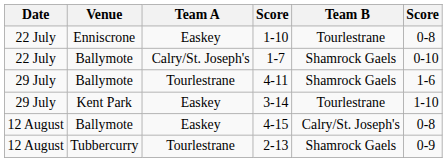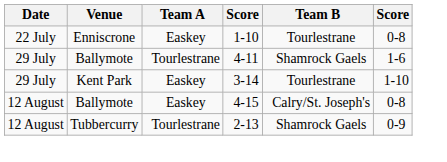- row: 22 July | Ballymote | Calry/St. Joseph's | 1-7 | Shamrock Gaels | 0-10
